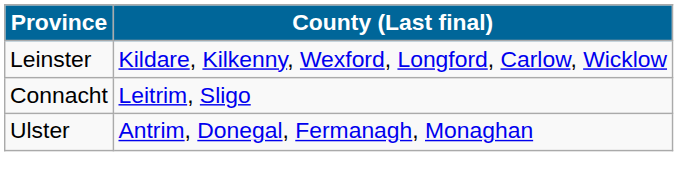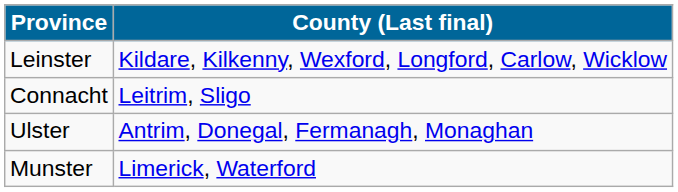+ row: Munster | Limerick, Waterford
